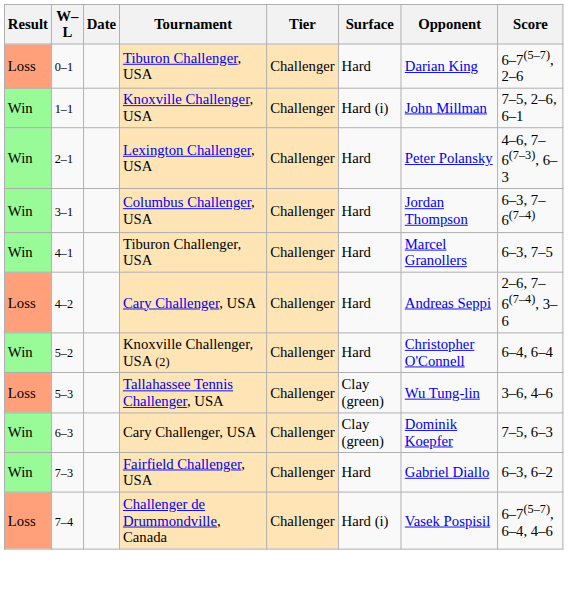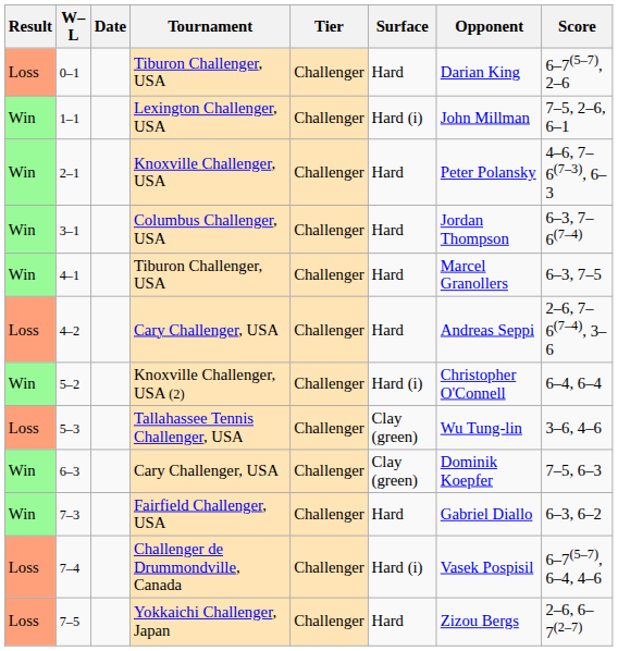1–1 | Tournament: Knoxville Challenger, USA -> Lexington Challenger, USA
2–1 | Tournament: Lexington Challenger, USA -> Knoxville Challenger, USA
5–2 | Surface: Hard -> Hard (i)
+ row: Loss | 7–5 | Yokkaichi Challenger, Japan | Challenger | Hard | Zizou Bergs | 2–6, 6–7(2–7)
